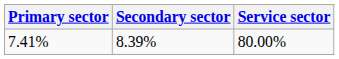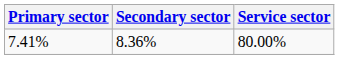7.41% | Secondary sector: 8.39% -> 8.36%
